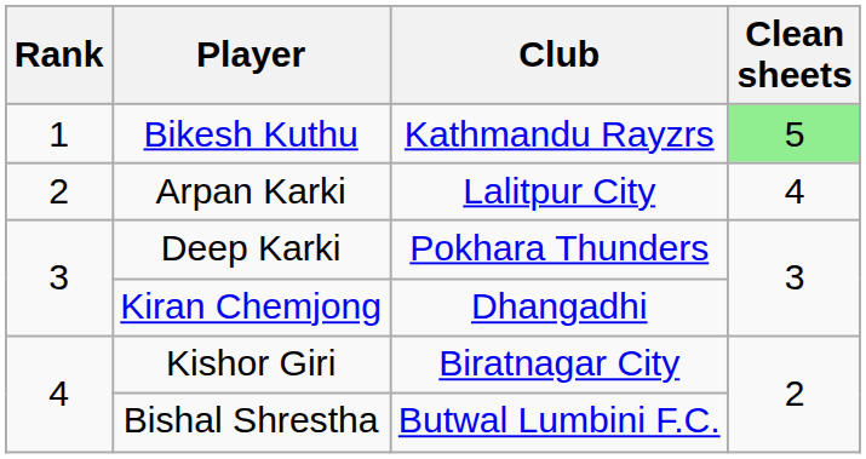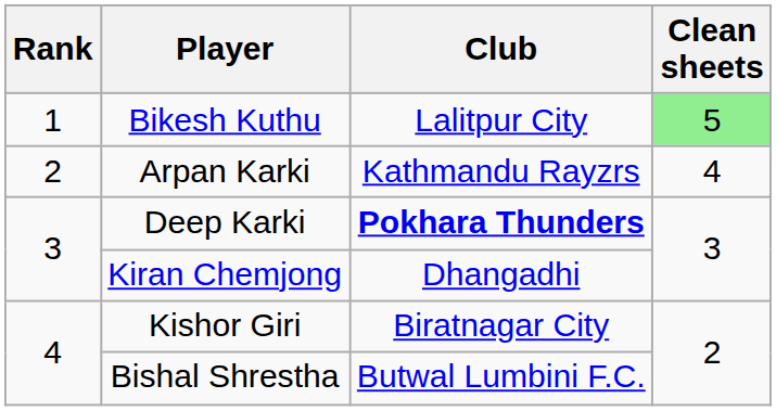Bikesh Kuthu | Club: Kathmandu Rayzrs -> Lalitpur City
Arpan Karki | Club: Lalitpur City -> Kathmandu Rayzrs
Deep Karki | Club: normal -> bold
